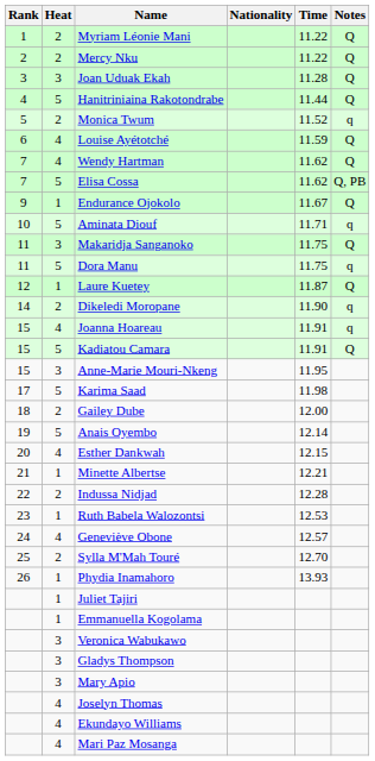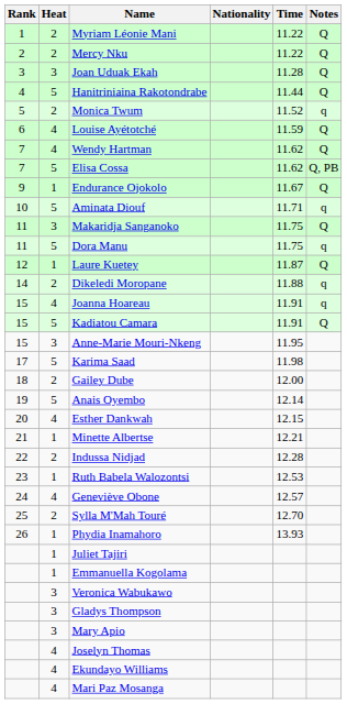Dikeledi Moropane | Time: 11.90 -> 11.88
